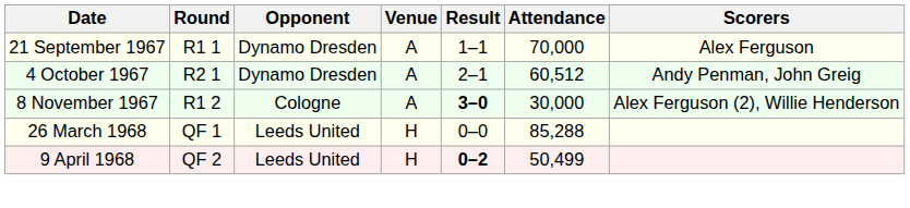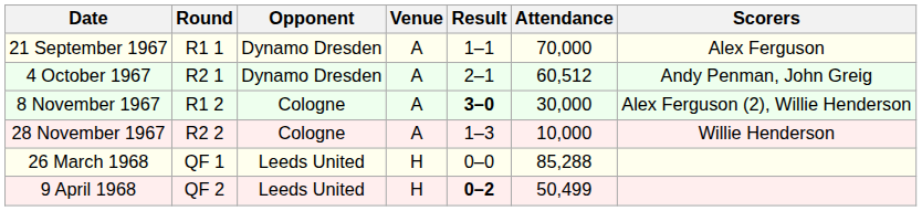+ row: 28 November 1967 | R2 2 | Cologne | A | 1–3 | 10,000 | Willie Henderson
